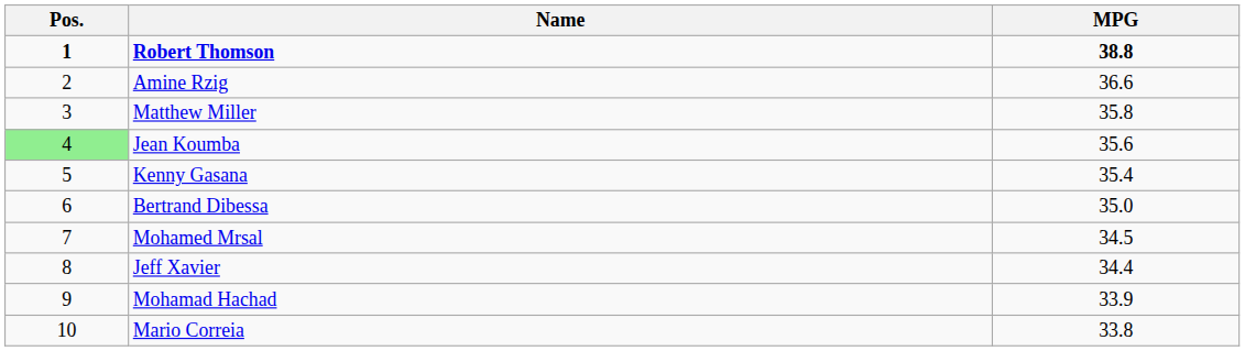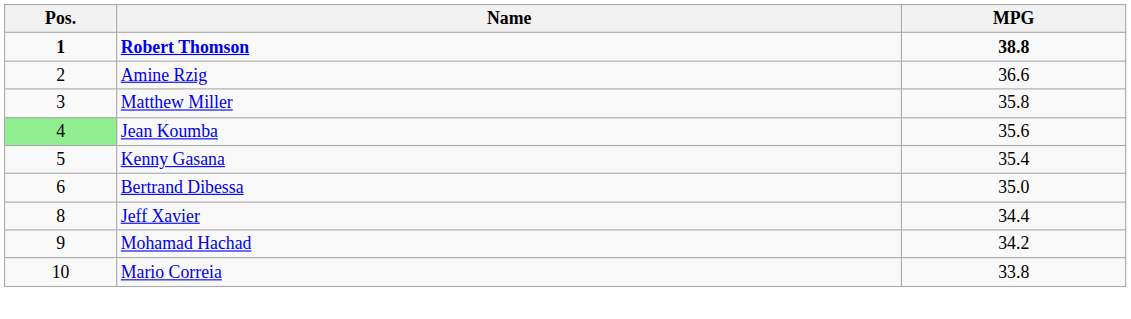- row: 7 | Mohamed Mrsal | 34.5
Mohamad Hachad | MPG: 33.9 -> 34.2
